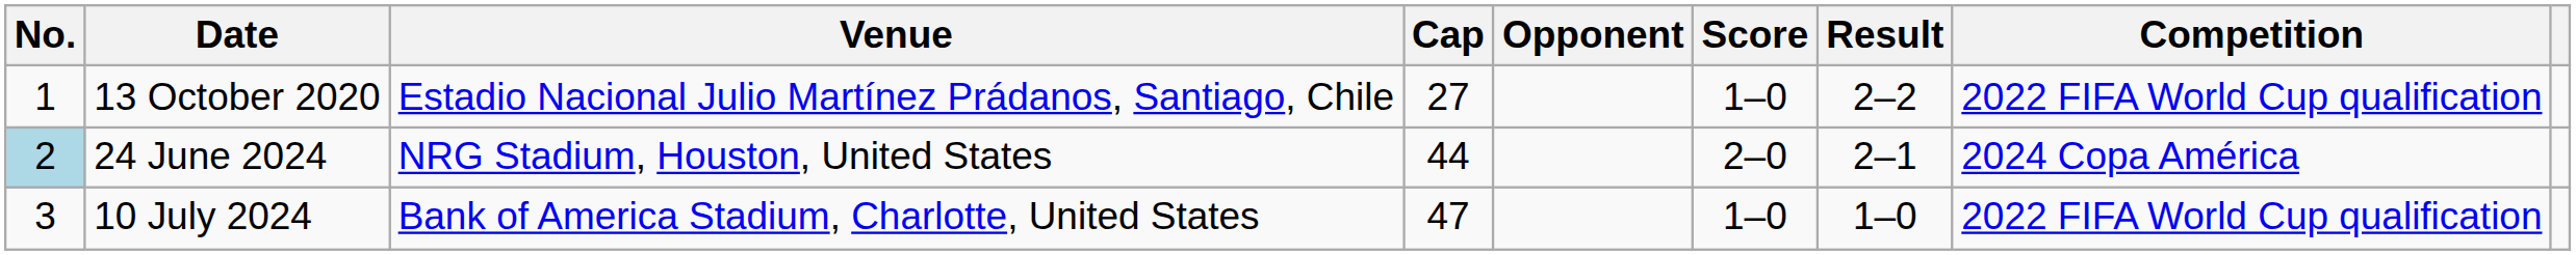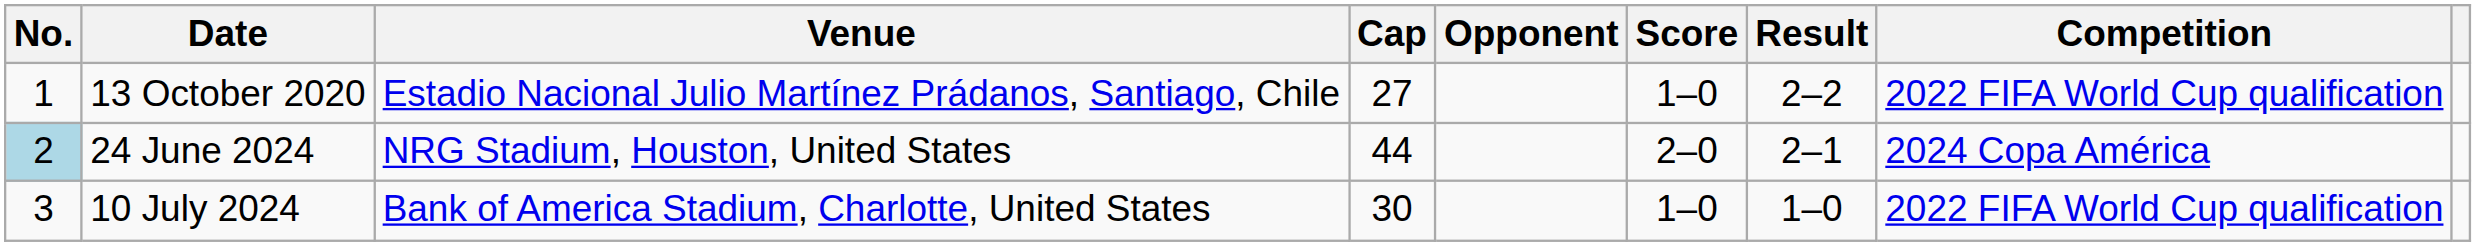10 July 2024 | Cap: 47 -> 30
